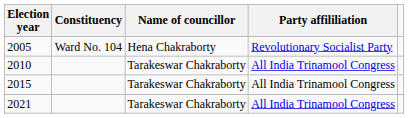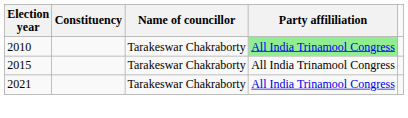- row: 2005 | Ward No. 104 | Hena Chakraborty | Revolutionary Socialist Party
2010 | Party affililiation: no background -> lightgreen background
